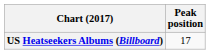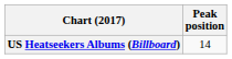US Heatseekers Albums (Billboard) | Peak position: 17 -> 14
